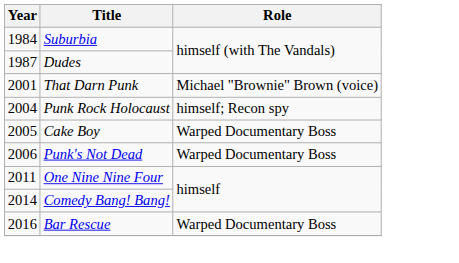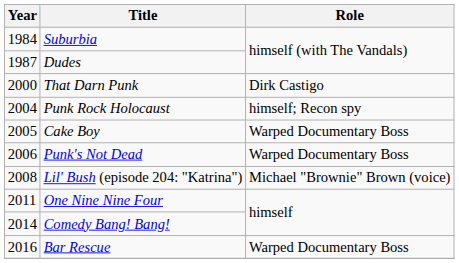That Darn Punk | Year: 2001 -> 2000
That Darn Punk | Role: Michael "Brownie" Brown (voice) -> Dirk Castigo
+ row: 2008 | Lil' Bush (episode 204: "Katrina") | Michael "Brownie" Brown (voice)
